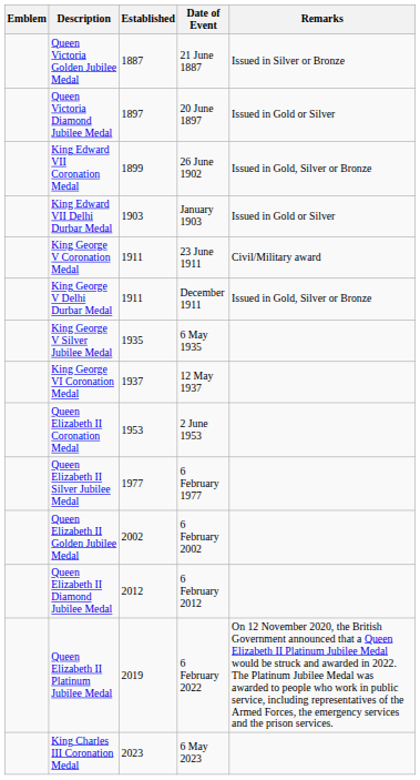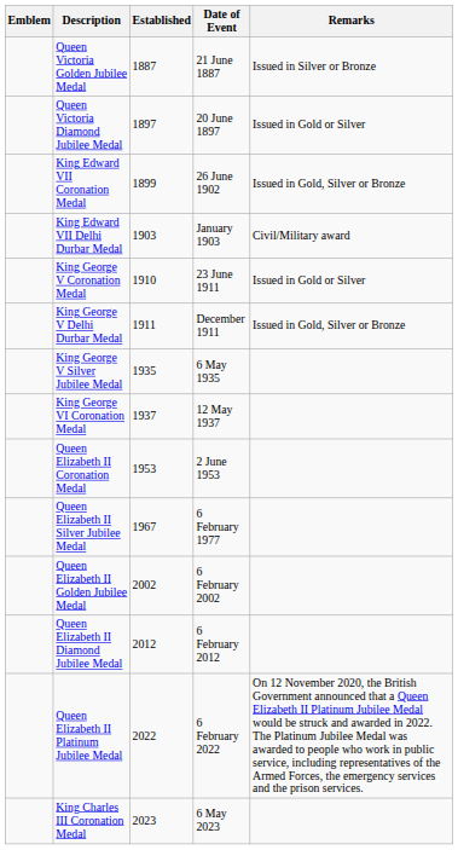King Edward VII Delhi Durbar Medal | Remarks: Issued in Gold or Silver -> Civil/Military award
King George V Coronation Medal | Established: 1911 -> 1910
King George V Coronation Medal | Remarks: Civil/Military award -> Issued in Gold or Silver
Queen Elizabeth II Silver Jubilee Medal | Established: 1977 -> 1967
Queen Elizabeth II Platinum Jubilee Medal | Established: 2019 -> 2022
